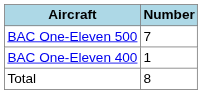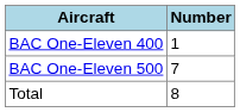rows swapped: BAC One-Eleven 500 <-> BAC One-Eleven 400
